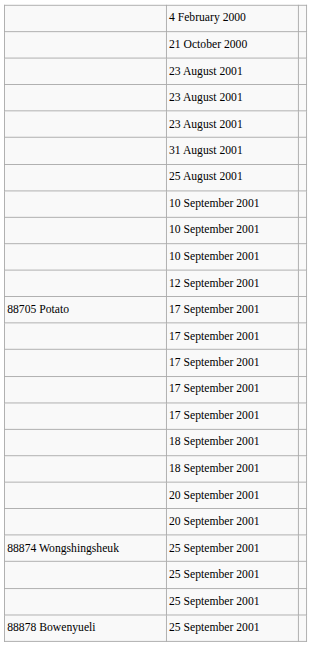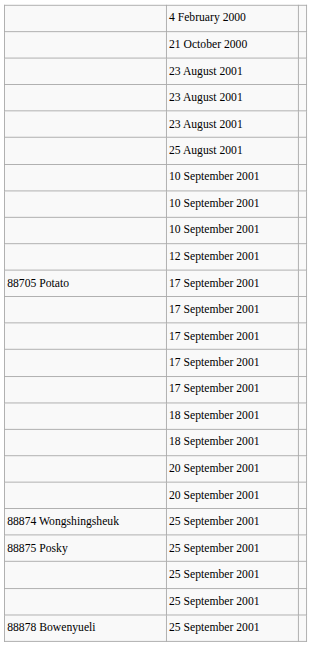- row: 31 August 2001
+ row: 88875 Posky | 25 September 2001
